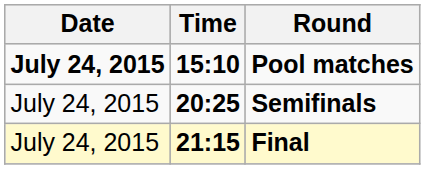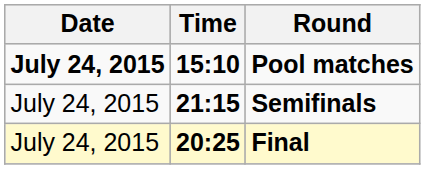Semifinals | Time: 20:25 -> 21:15
Final | Time: 21:15 -> 20:25
